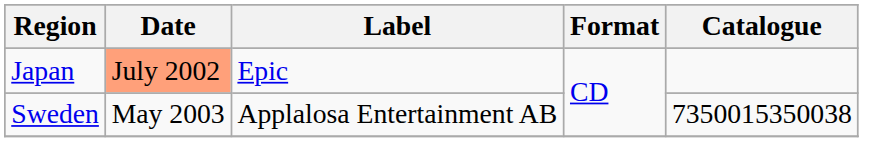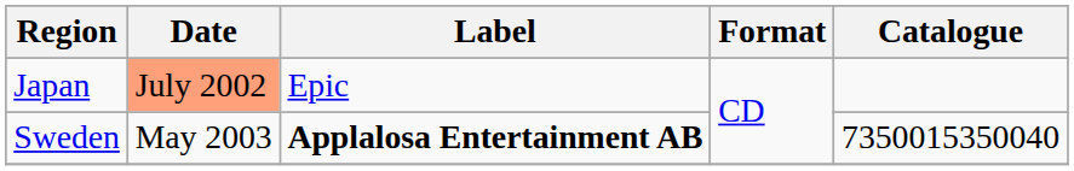Sweden | Label: normal -> bold
Sweden | Catalogue: 7350015350038 -> 7350015350040
